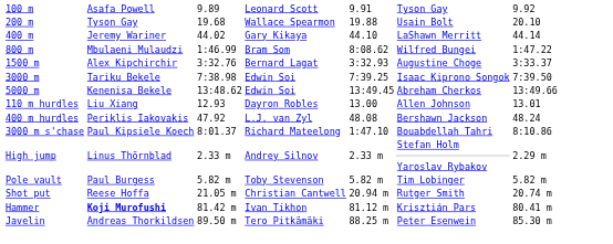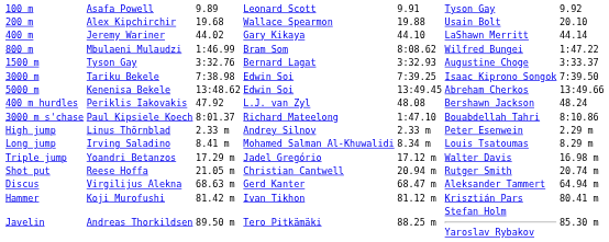200 m | column 2: Tyson Gay -> Alex Kipchirchir
1500 m | column 2: Alex Kipchirchir -> Tyson Gay
- row: 110 m hurdles | Liu Xiang | 12.93 | Dayron Robles | 13.00 | Allen Johnson | 13.01
High jump | column 6: Stefan Holm Yaroslav Rybakov -> Peter Esenwein
- row: Pole vault | Paul Burgess | 5.82 m | Toby Stevenson | 5.82 m | Tim Lobinger | 5.82 m
+ row: Long jump | Irving Saladino | 8.41 m | Mohamed Salman Al-Khuwalidi | 8.34 m | Louis Tsatoumas | 8.29 m
+ row: Triple jump | Yoandri Betanzos | 17.29 m | Jadel Gregório | 17.12 m | Walter Davis | 16.98 m
+ row: Discus | Virgilijus Alekna | 68.63 m | Gerd Kanter | 68.47 m | Aleksander Tammert | 64.94 m
Hammer | column 2: bold -> normal
Javelin | column 6: Peter Esenwein -> Stefan Holm Yaroslav Rybakov
